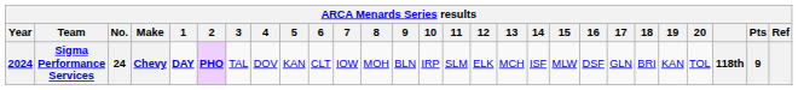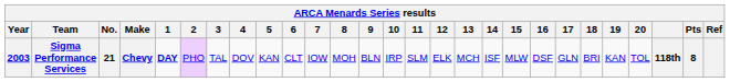Sigma Performance Services | Year: 2024 -> 2003
Sigma Performance Services | No.: 24 -> 21
Sigma Performance Services | 2: bold -> normal
Sigma Performance Services | Pts: 9 -> 8
